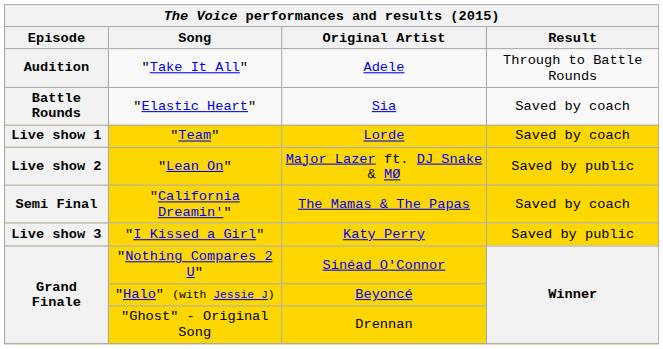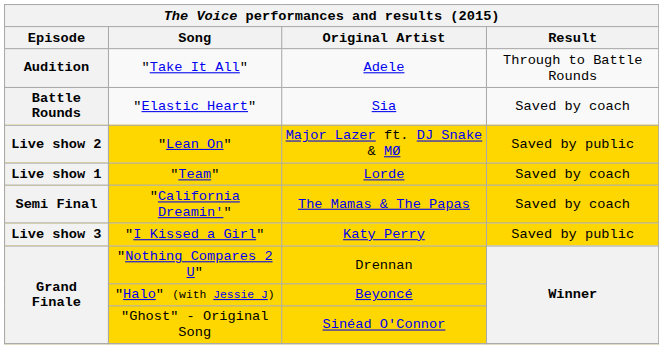rows swapped: "Team" <-> "Lean On"
"Nothing Compares 2 U" | Original Artist: Sinéad O'Connor -> Drennan
"Ghost" - Original Song | Original Artist: Drennan -> Sinéad O'Connor
